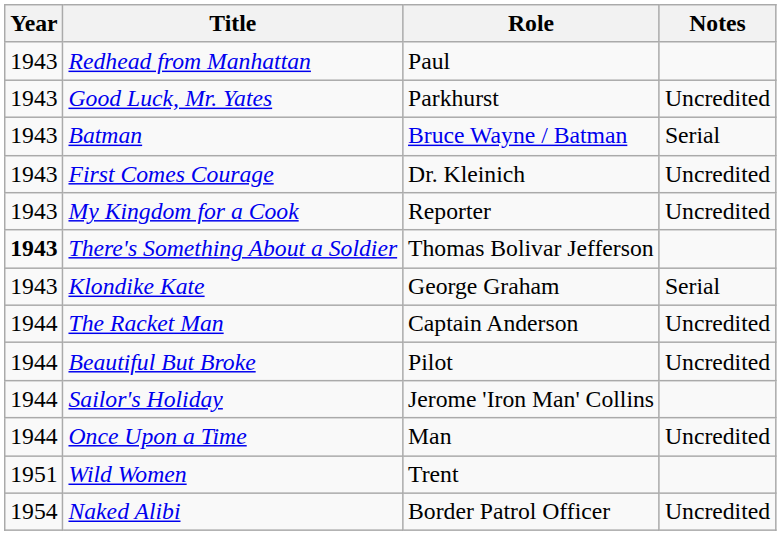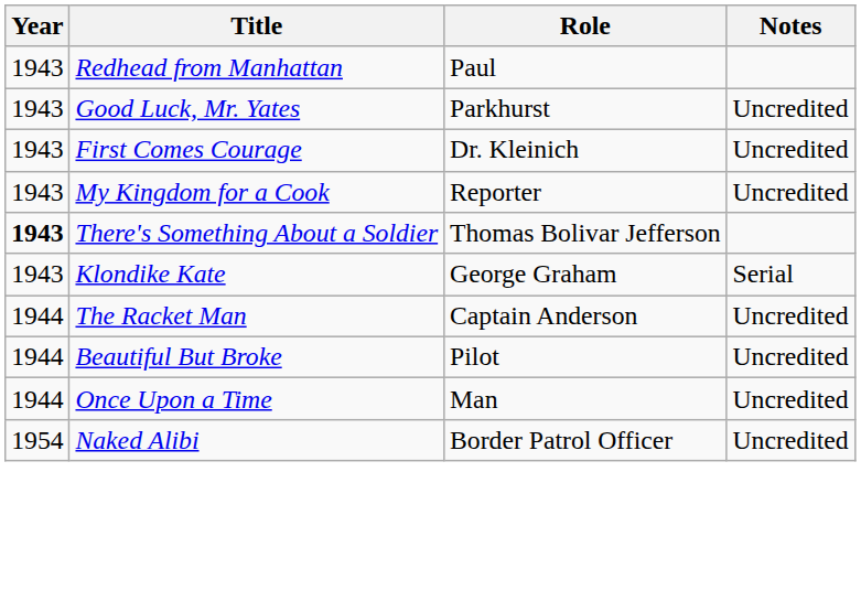- row: 1943 | Batman | Bruce Wayne / Batman | Serial
- row: 1944 | Sailor's Holiday | Jerome 'Iron Man' Collins
- row: 1951 | Wild Women | Trent
